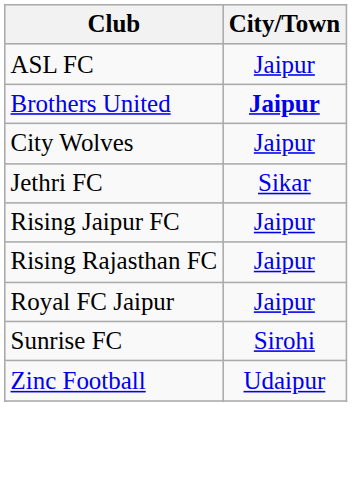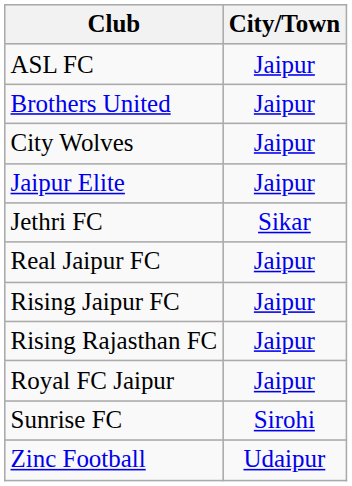Brothers United | City/Town: bold -> normal
+ row: Jaipur Elite | Jaipur
+ row: Real Jaipur FC | Jaipur
